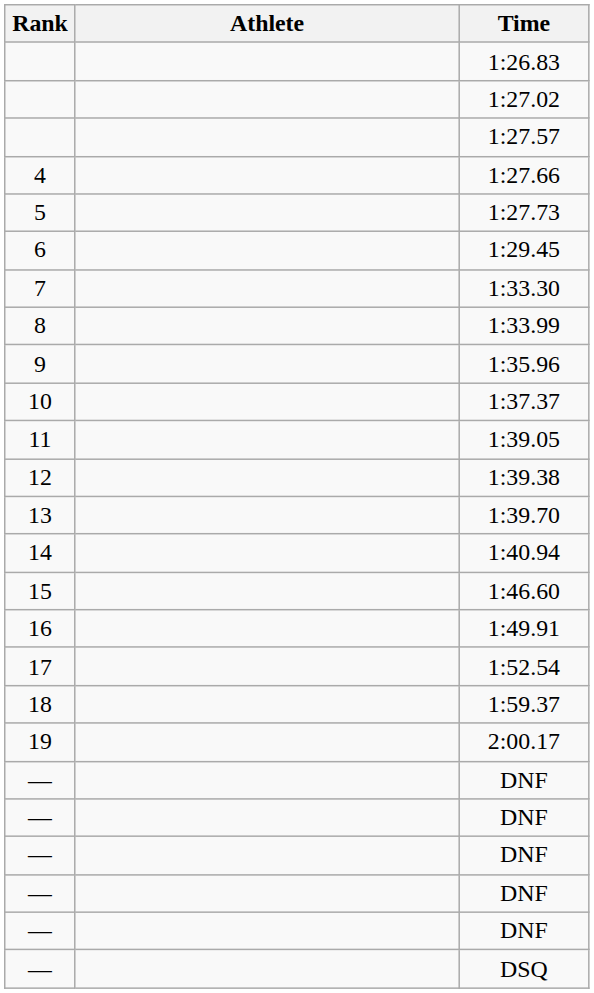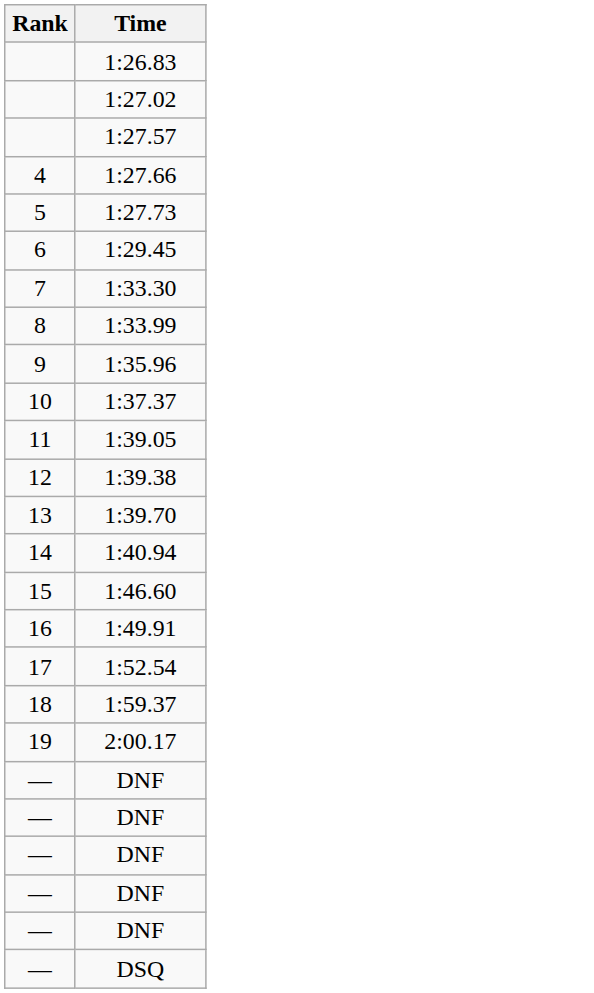- column: Athlete
